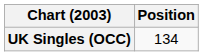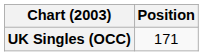UK Singles (OCC) | Position: 134 -> 171
